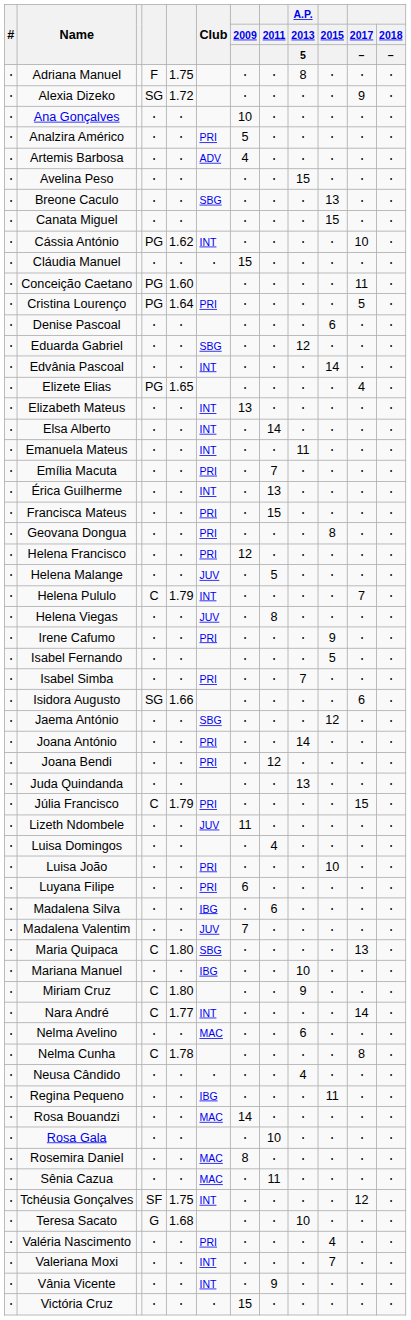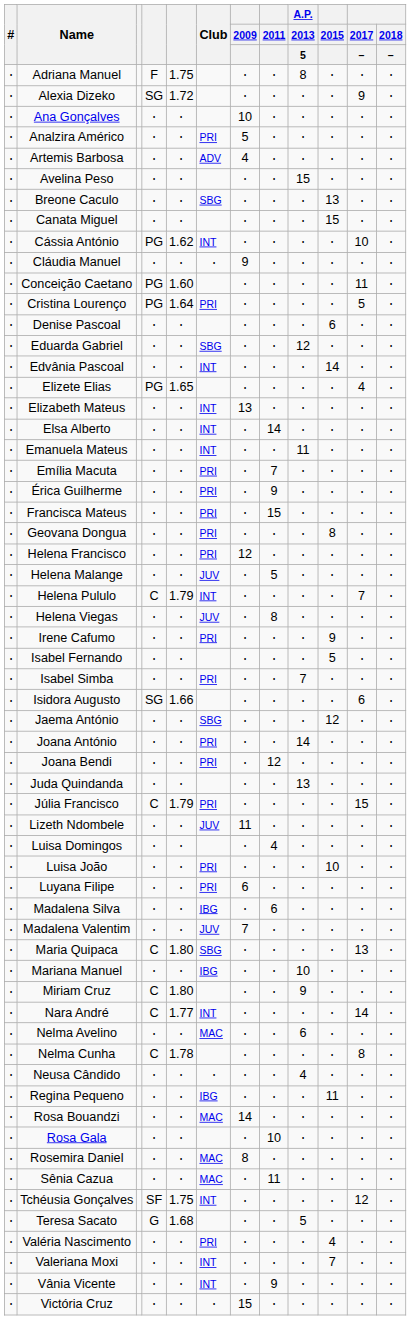Cláudia Manuel | 2009: 15 -> 9
Érica Guilherme | Club: INT -> PRI
Érica Guilherme | 2011: 13 -> 9
Teresa Sacato | A.P. / 2013 / 5: 10 -> 5
